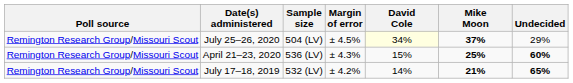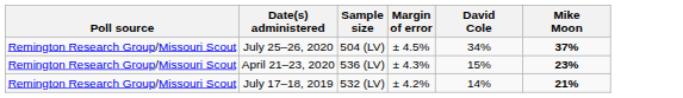- column: Undecided | 29% | 60% | 65%
July 25–26, 2020 | David Cole: lightyellow background -> no background
April 21–23, 2020 | Mike Moon: 25% -> 23%
